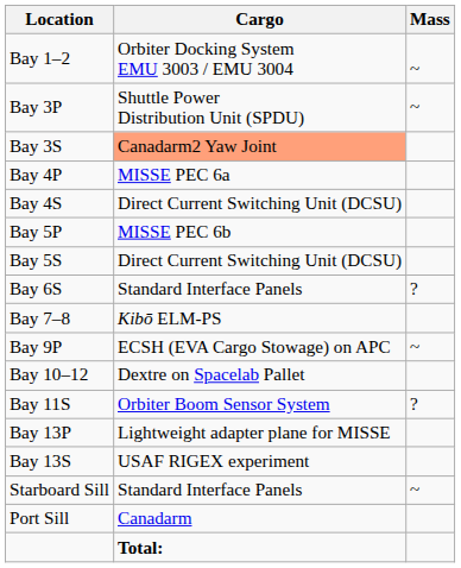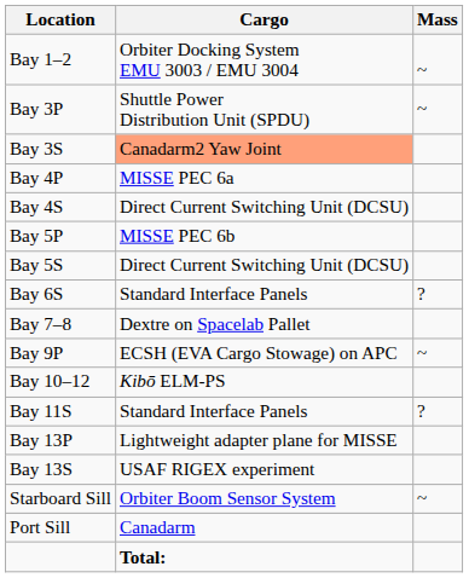Bay 7–8 | Cargo: Kibō ELM-PS -> Dextre on Spacelab Pallet
Bay 10–12 | Cargo: Dextre on Spacelab Pallet -> Kibō ELM-PS
Bay 11S | Cargo: Orbiter Boom Sensor System -> Standard Interface Panels
Starboard Sill | Cargo: Standard Interface Panels -> Orbiter Boom Sensor System
